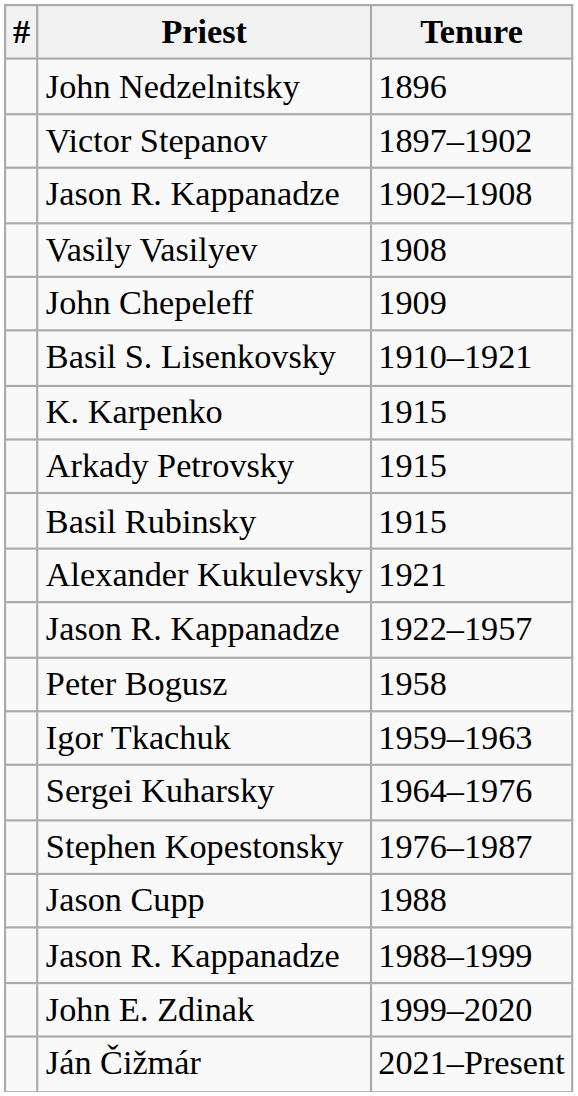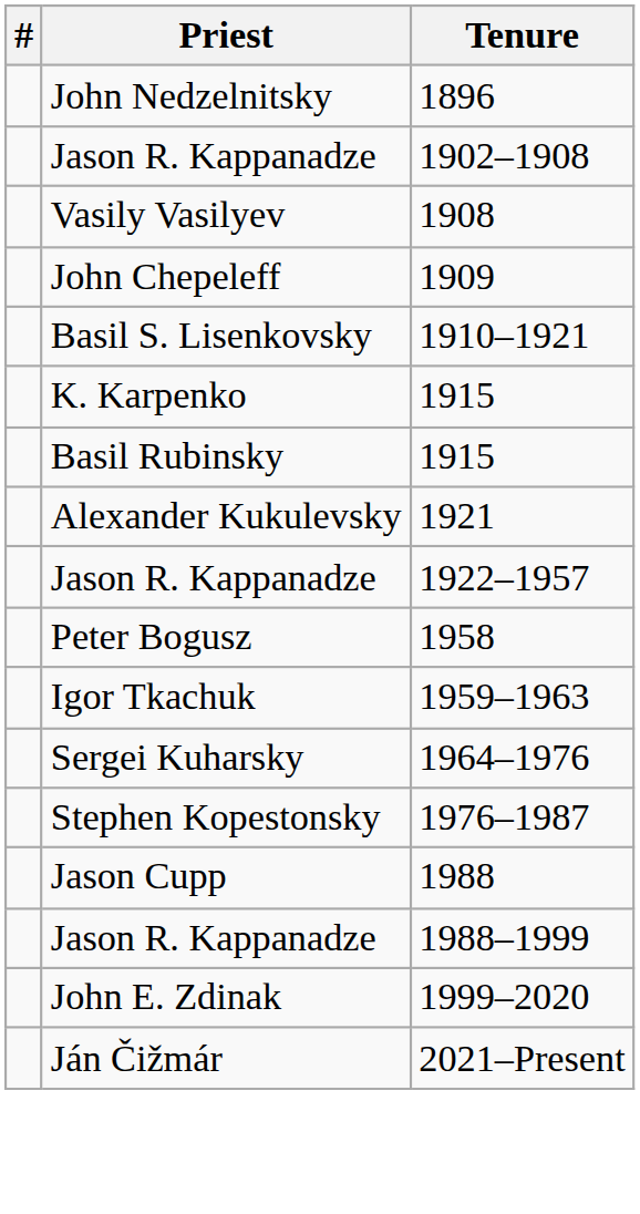- row: Victor Stepanov | 1897–1902
- row: Arkady Petrovsky | 1915
